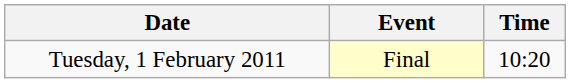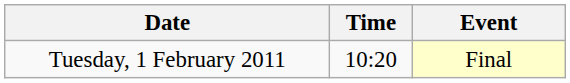columns swapped: Time <-> Event
